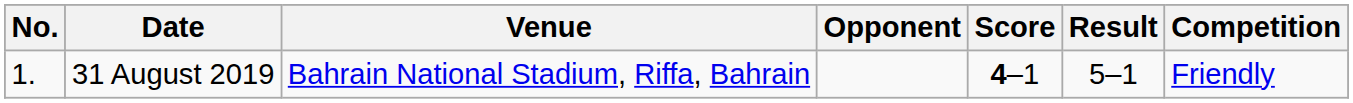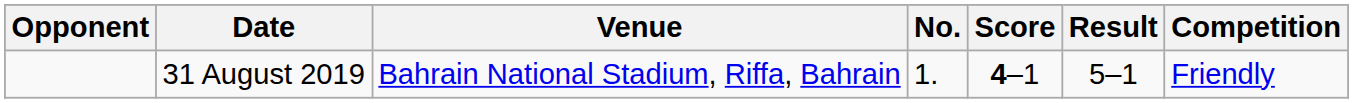columns swapped: No. <-> Opponent
